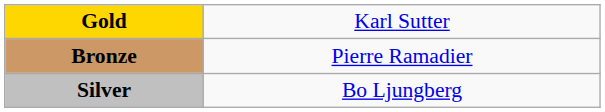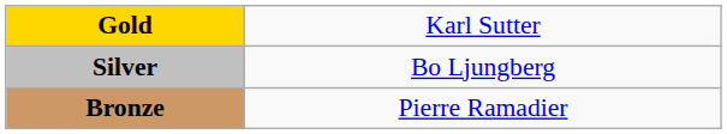rows swapped: Silver <-> Bronze
